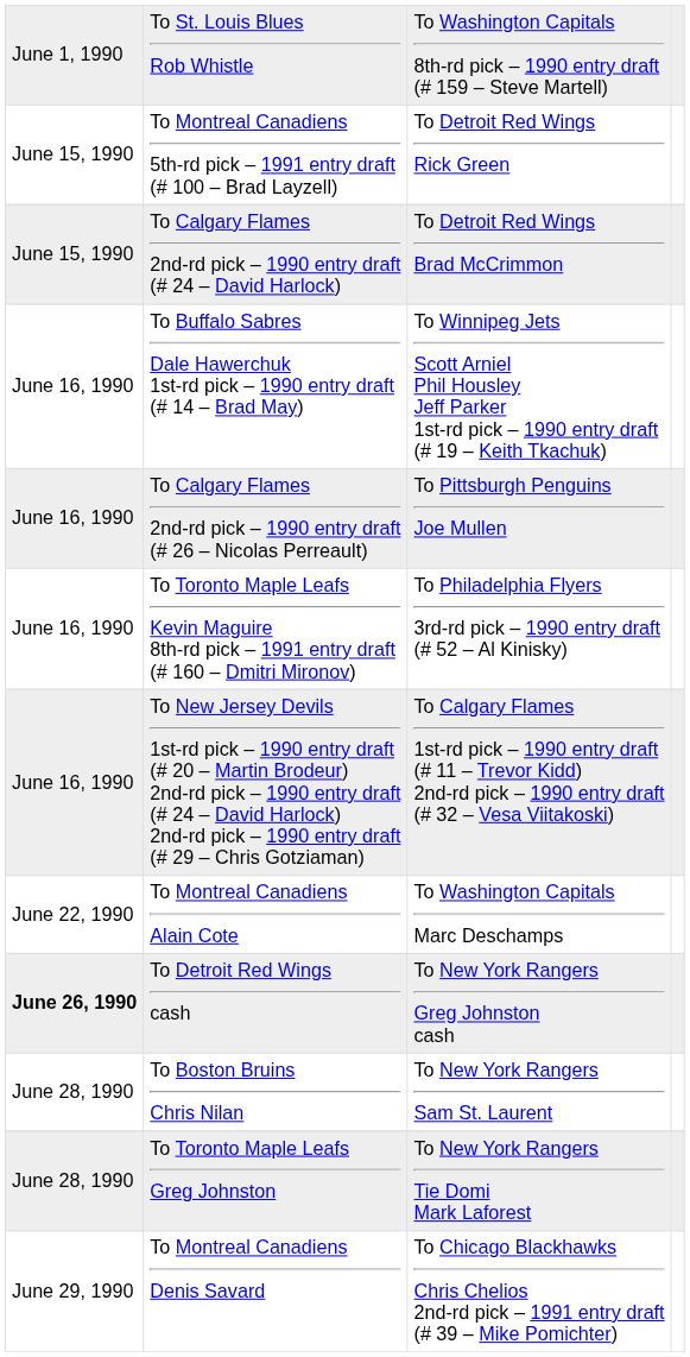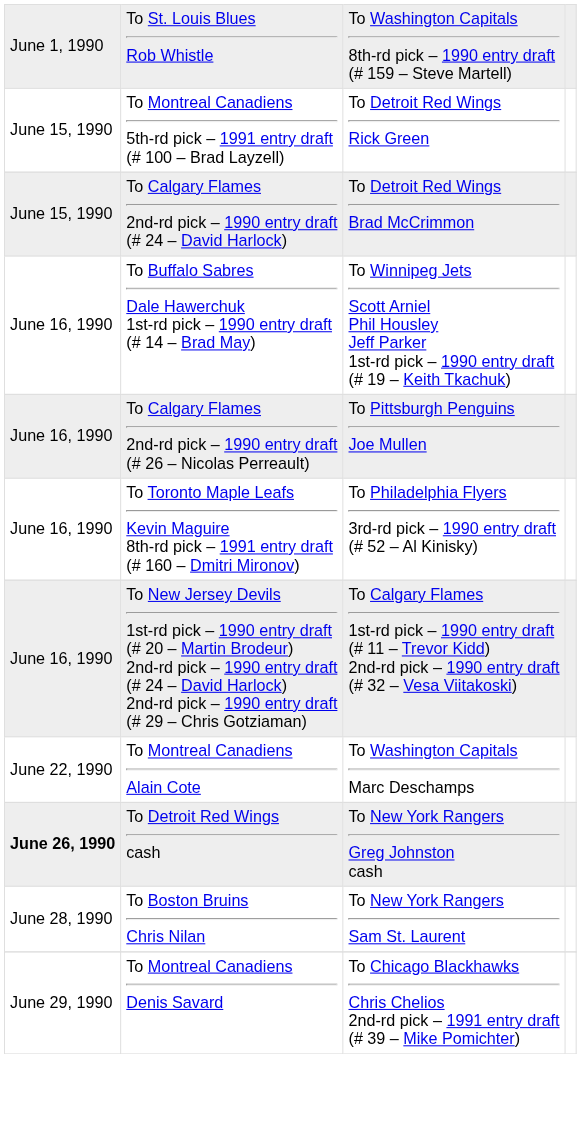- row: June 28, 1990 | To Toronto Maple Leafs Greg Johnston | To New York Rangers Tie Domi Mark Laforest
